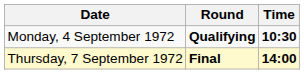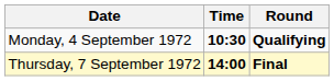columns swapped: Time <-> Round
